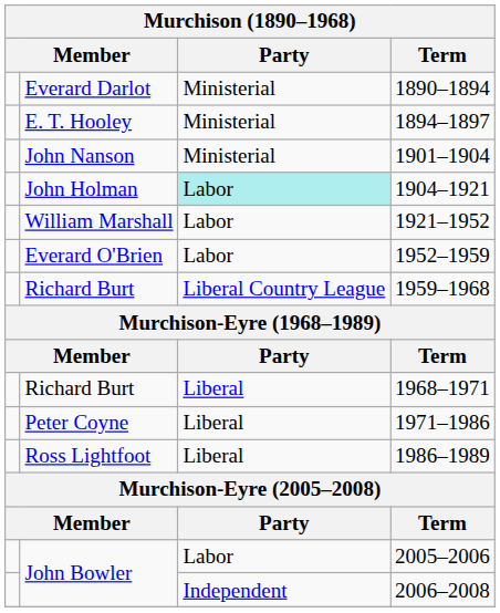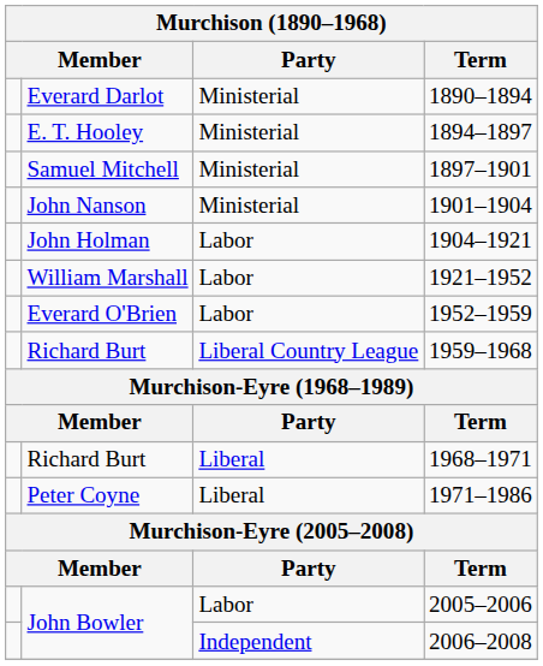+ row: Samuel Mitchell | Ministerial | 1897–1901
1904–1921 | Party: paleturquoise background -> no background
- row: Ross Lightfoot | Liberal | 1986–1989
